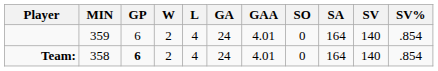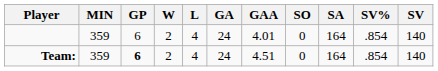columns swapped: SV <-> SV%
Team: | MIN: 358 -> 359
Team: | GAA: 4.01 -> 4.51
